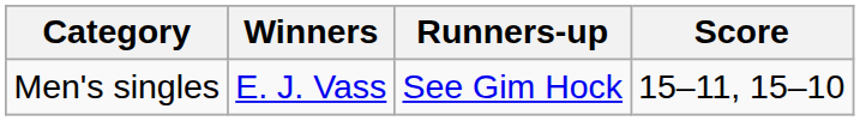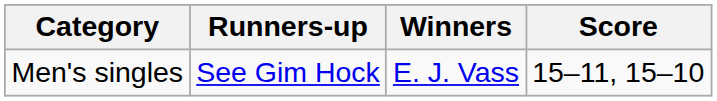columns swapped: Winners <-> Runners-up
